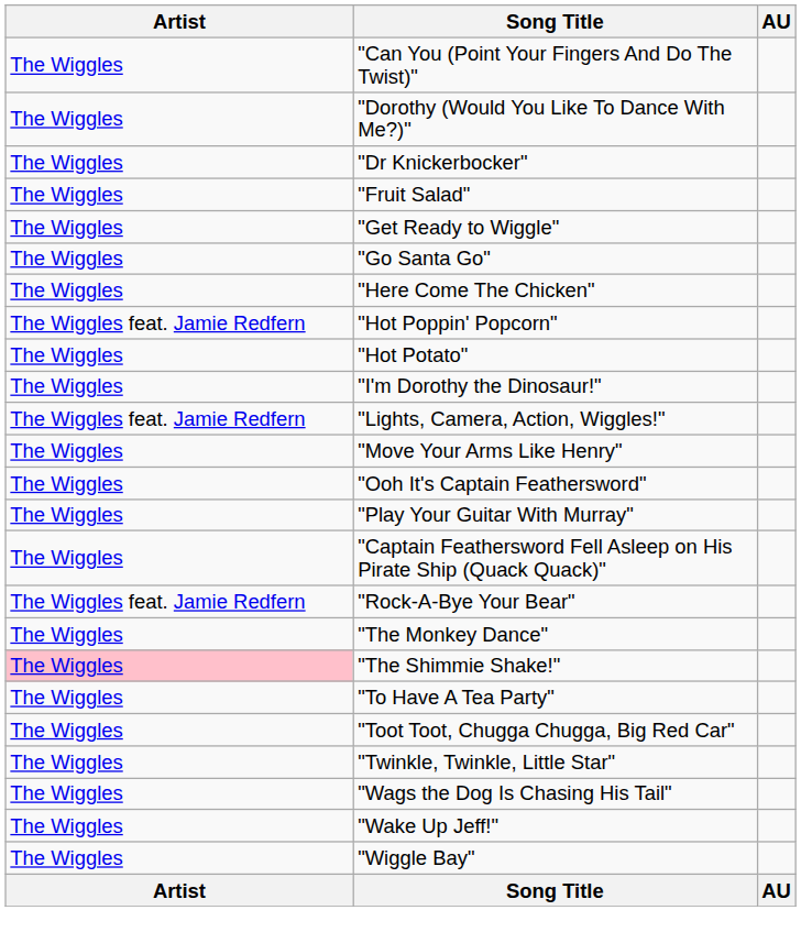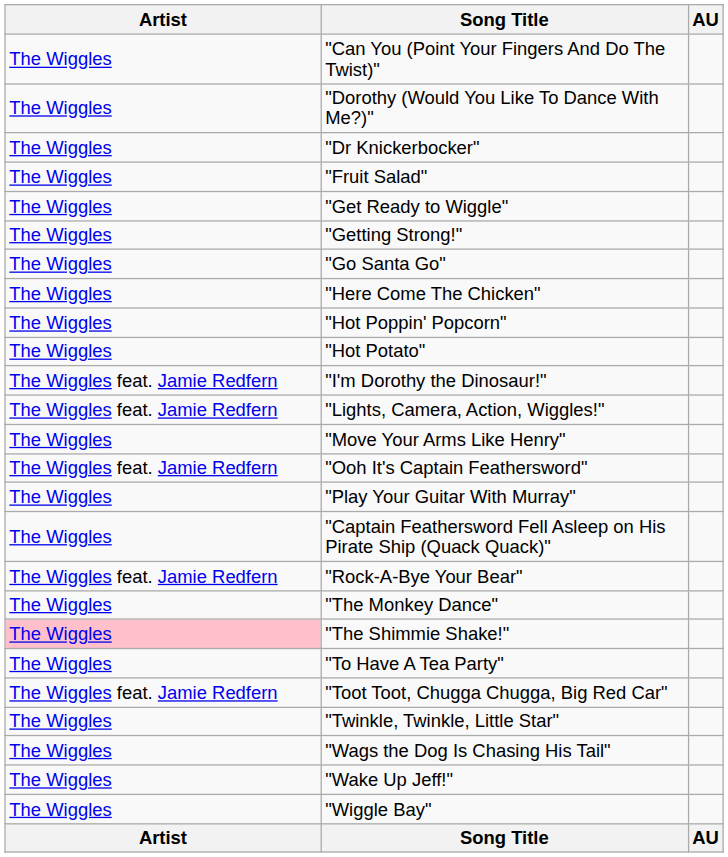+ row: The Wiggles | "Getting Strong!"
"Hot Poppin' Popcorn" | Artist: The Wiggles feat. Jamie Redfern -> The Wiggles
"I'm Dorothy the Dinosaur!" | Artist: The Wiggles -> The Wiggles feat. Jamie Redfern
"Ooh It's Captain Feathersword" | Artist: The Wiggles -> The Wiggles feat. Jamie Redfern
"Toot Toot, Chugga Chugga, Big Red Car" | Artist: The Wiggles -> The Wiggles feat. Jamie Redfern
